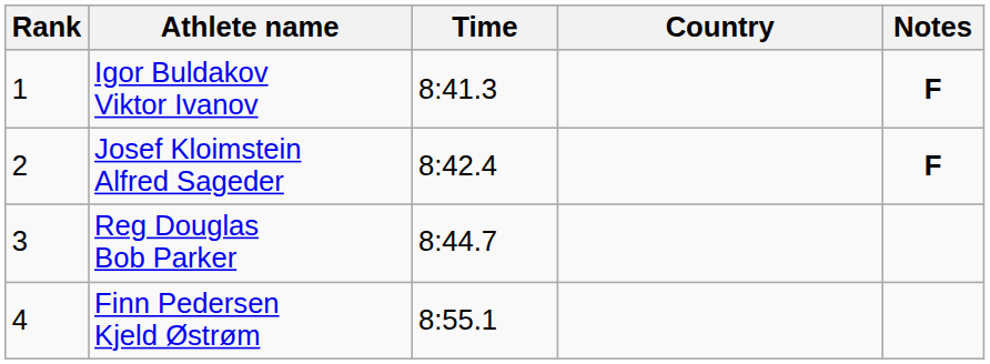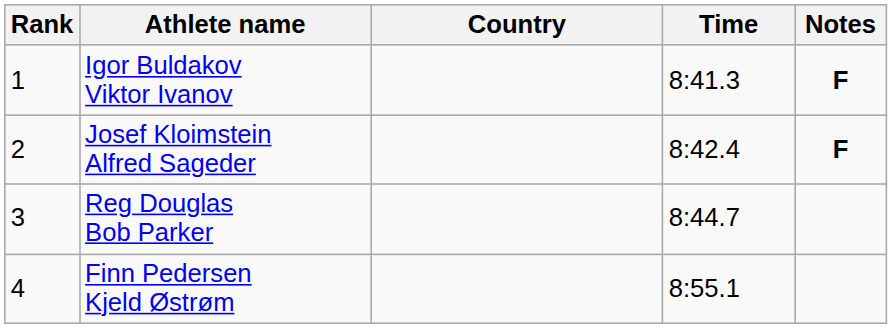columns swapped: Country <-> Time
